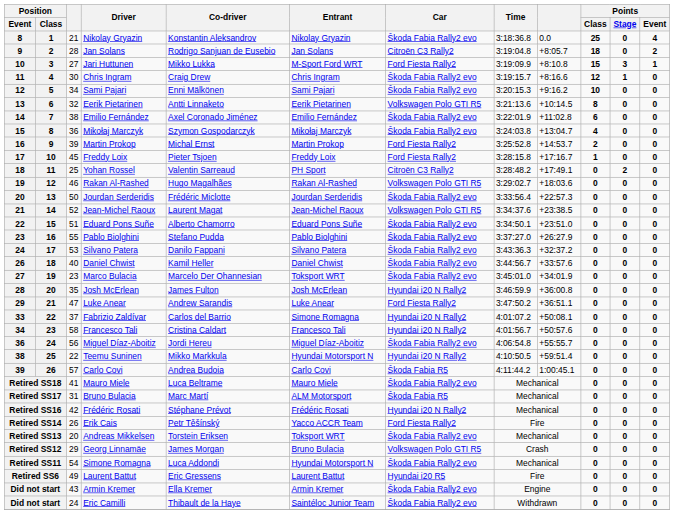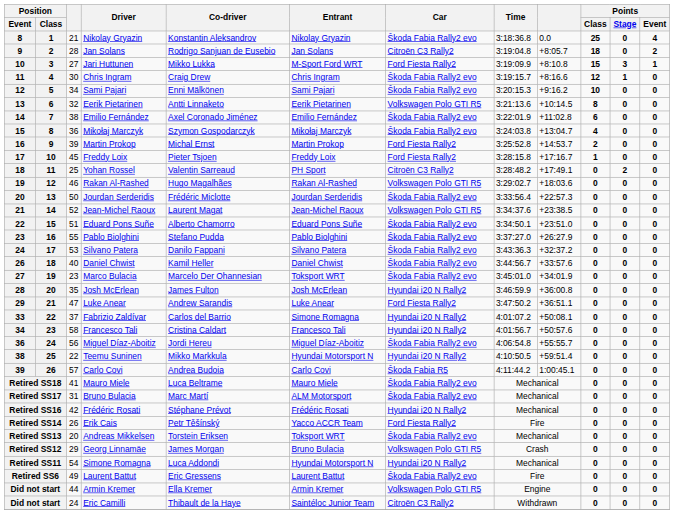Retired SS17 | Car: Škoda Fabia R5 -> Škoda Fabia Rally2 evo
Retired SS11 | Car: Škoda Fabia Rally2 evo -> Hyundai i20 N Rally2
Retired SS6 | Car: Hyundai i20 R5 -> Škoda Fabia Rally2 evo
Did not start / Armin Kremer | column 3: 43 -> 44
Did not start / Armin Kremer | Car: Škoda Fabia Rally2 evo -> Volkswagen Polo GTI R5
Did not start / Eric Camilli | Car: Škoda Fabia Rally2 evo -> Citroën C3 Rally2
